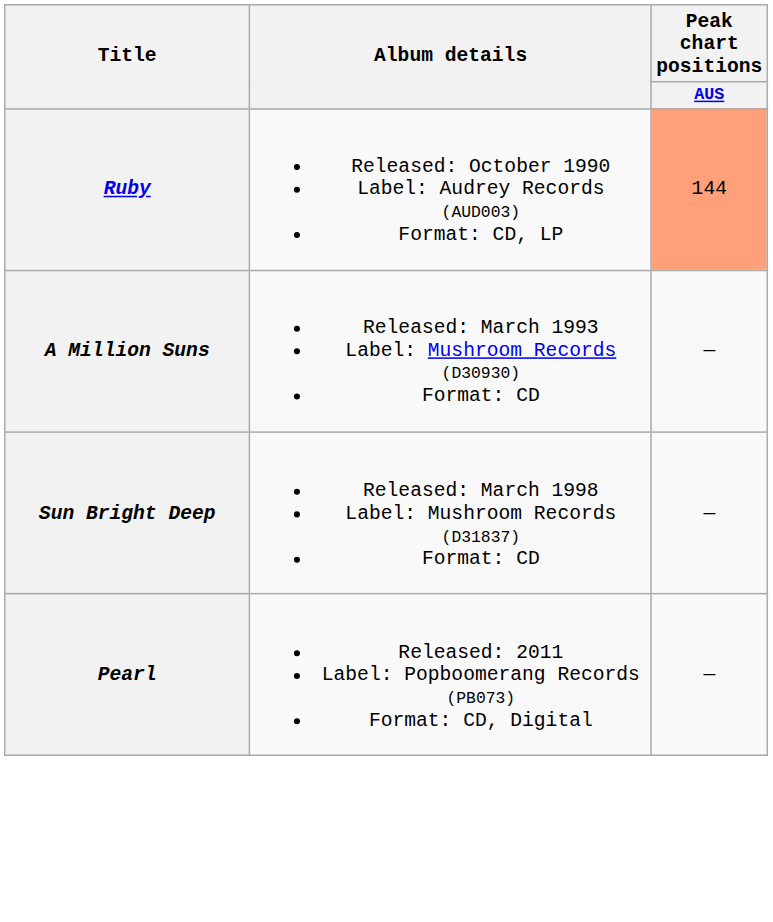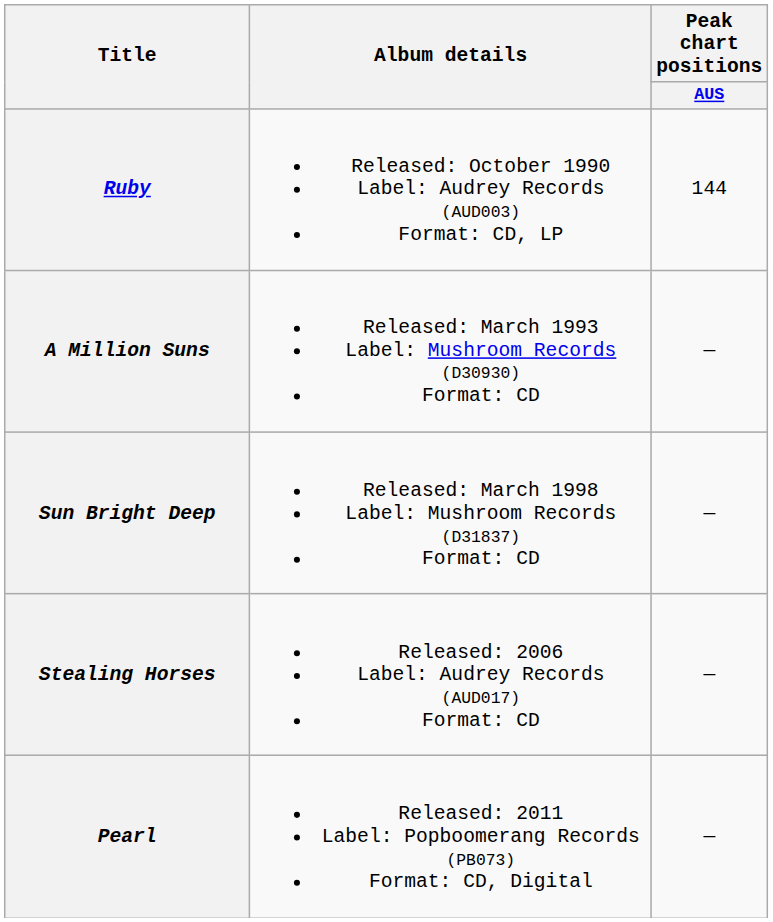Ruby | Peak chart positions / AUS: lightsalmon background -> no background
+ row: Stealing Horses | Released: 2006 Label: Audrey Records (AUD017) Format: CD | —
